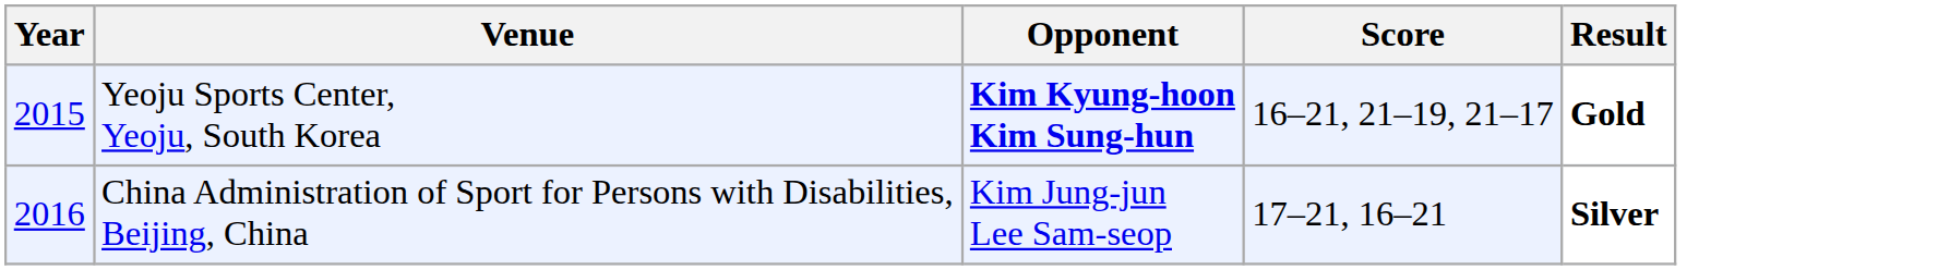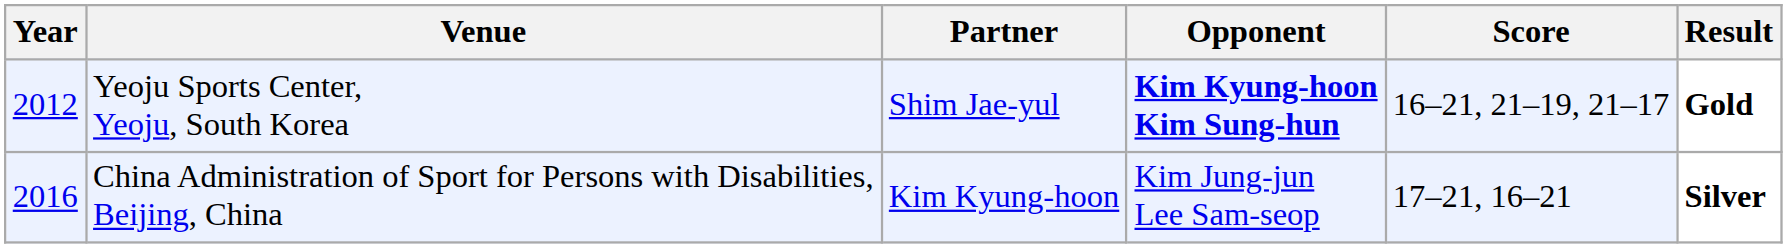+ column: Partner | Shim Jae-yul | Kim Kyung-hoon
Yeoju Sports Center, Yeoju, South Korea | Year: 2015 -> 2012
